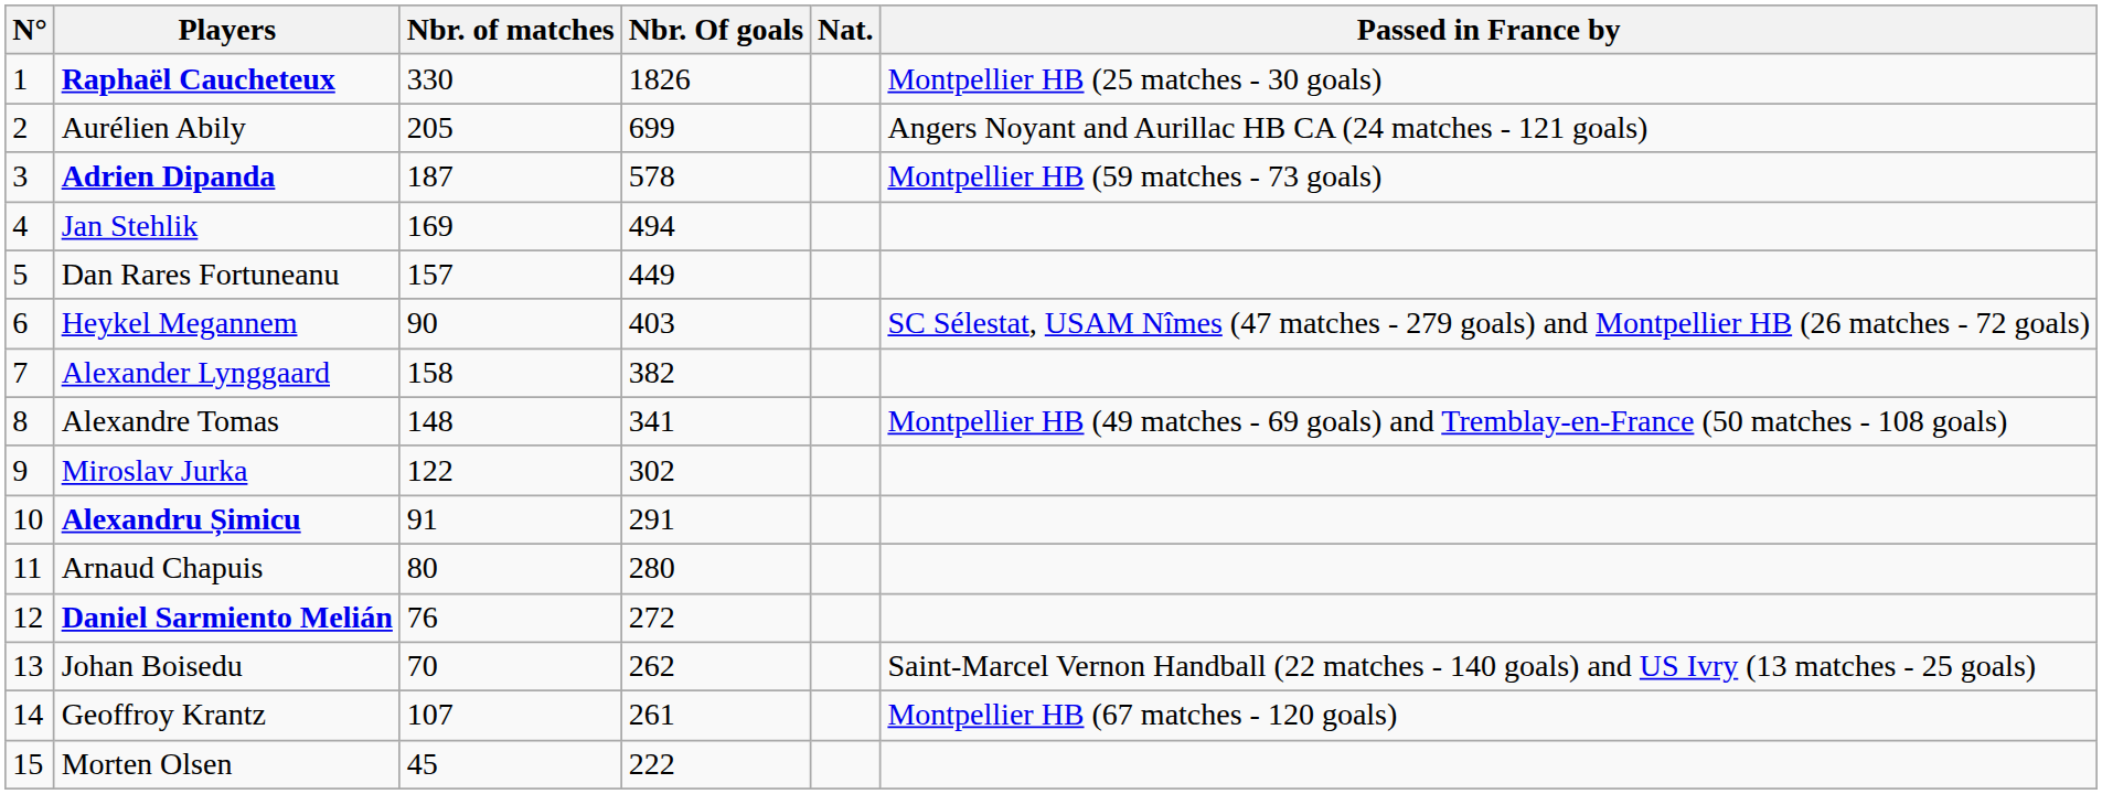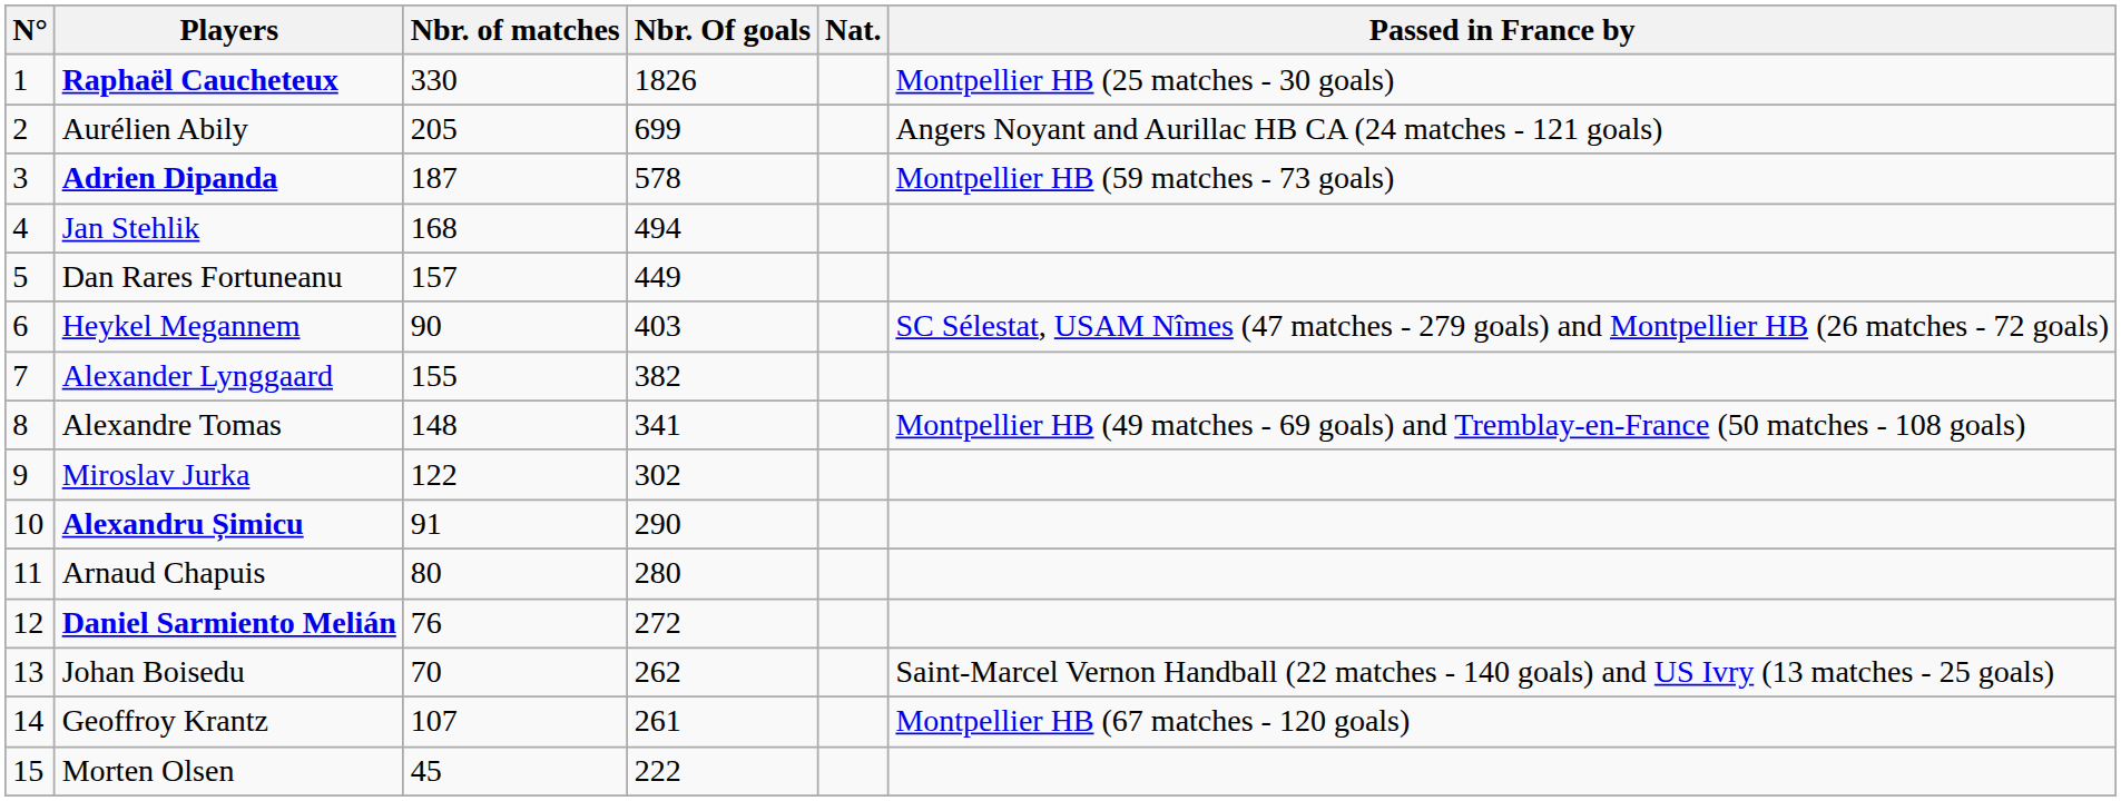Jan Stehlik | Nbr. of matches: 169 -> 168
Alexander Lynggaard | Nbr. of matches: 158 -> 155
Alexandru Șimicu | Nbr. Of goals: 291 -> 290
